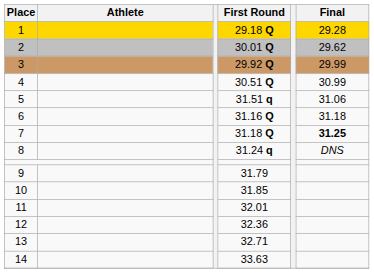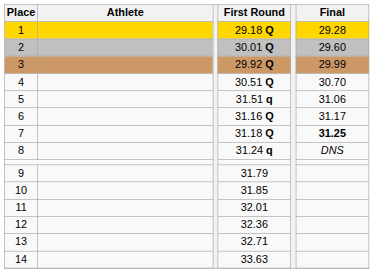2 | Final: 29.62 -> 29.60
4 | Final: 30.99 -> 30.70
6 | Final: 31.18 -> 31.17
